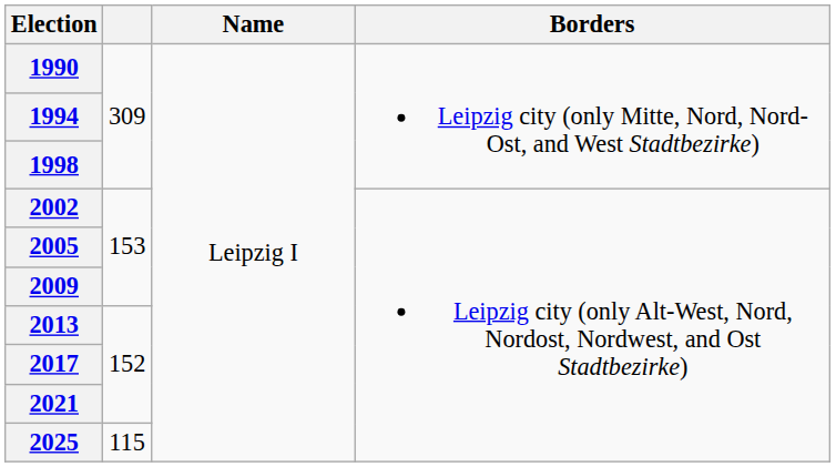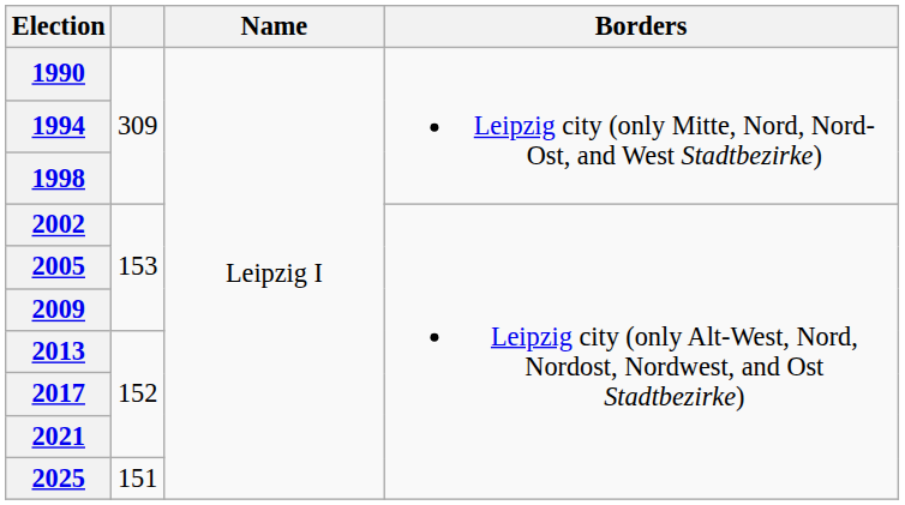2025 | column 2: 115 -> 151
